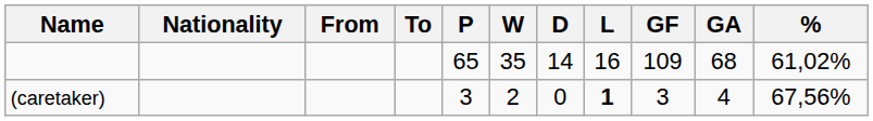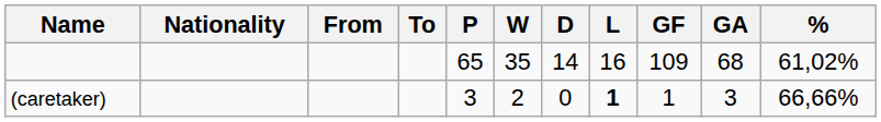(caretaker) | GF: 3 -> 1
(caretaker) | GA: 4 -> 3
(caretaker) | %: 67,56% -> 66,66%
